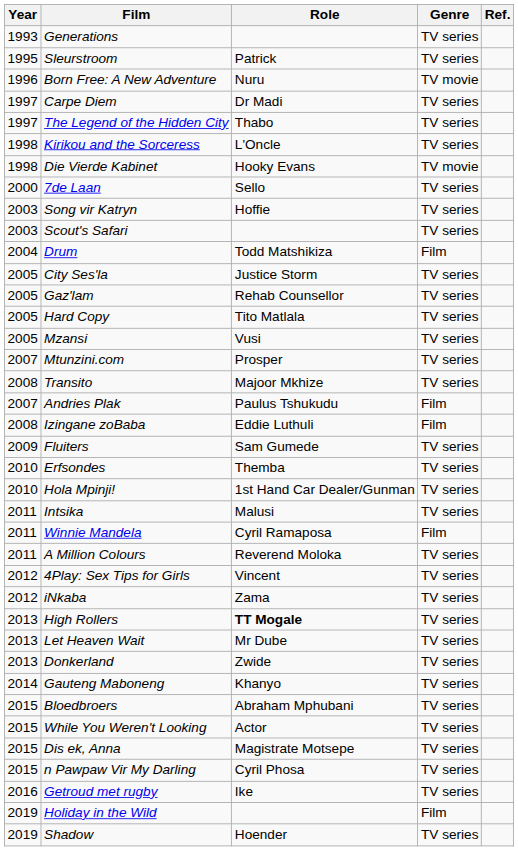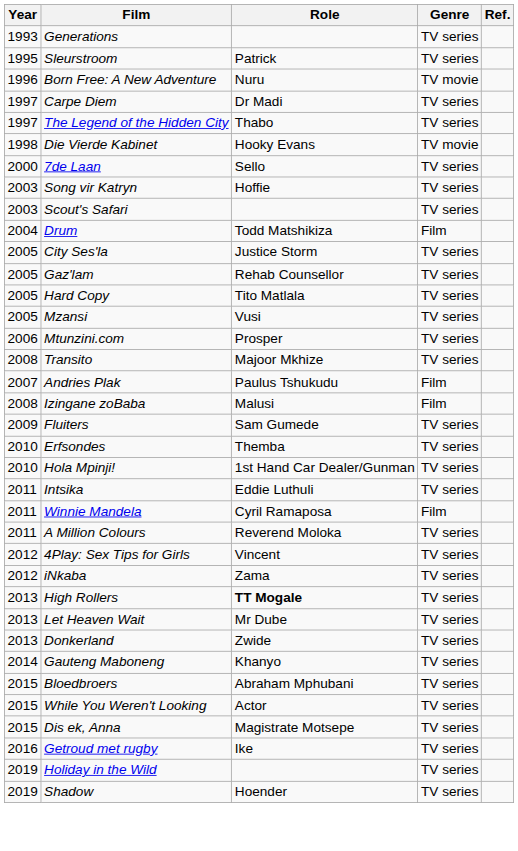- row: 1998 | Kirikou and the Sorceress | L'Oncle | TV series
Mtunzini.com | Year: 2007 -> 2006
Izingane zoBaba | Role: Eddie Luthuli -> Malusi
Intsika | Role: Malusi -> Eddie Luthuli
- row: 2015 | n Pawpaw Vir My Darling | Cyril Phosa | TV series
Holiday in the Wild | Genre: Film -> TV series
